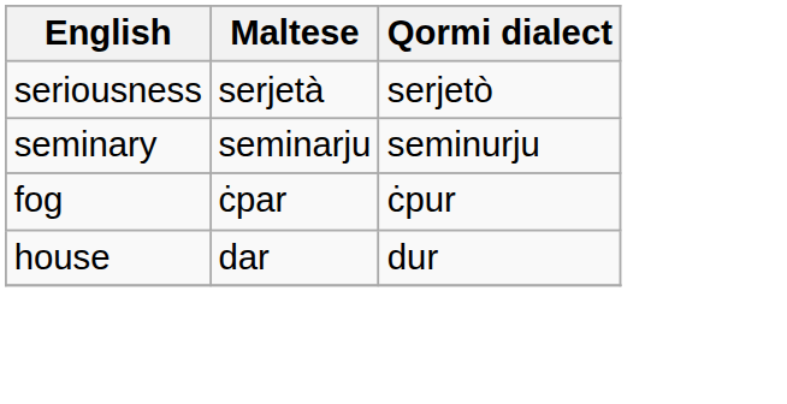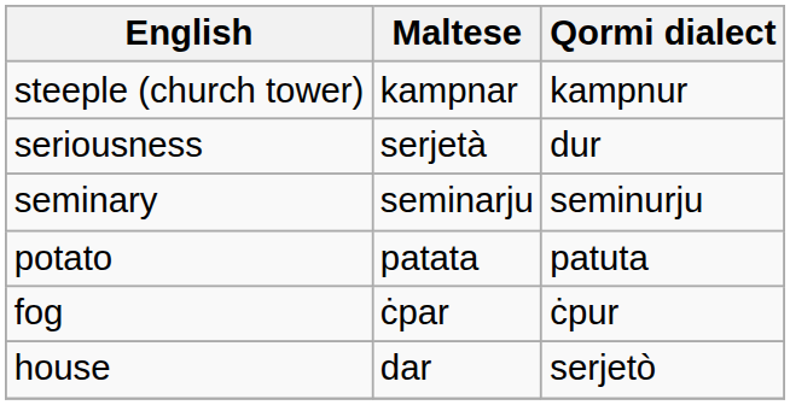+ row: steeple (church tower) | kampnar | kampnur
seriousness | Qormi dialect: serjetò -> dur
+ row: potato | patata | patuta
house | Qormi dialect: dur -> serjetò
